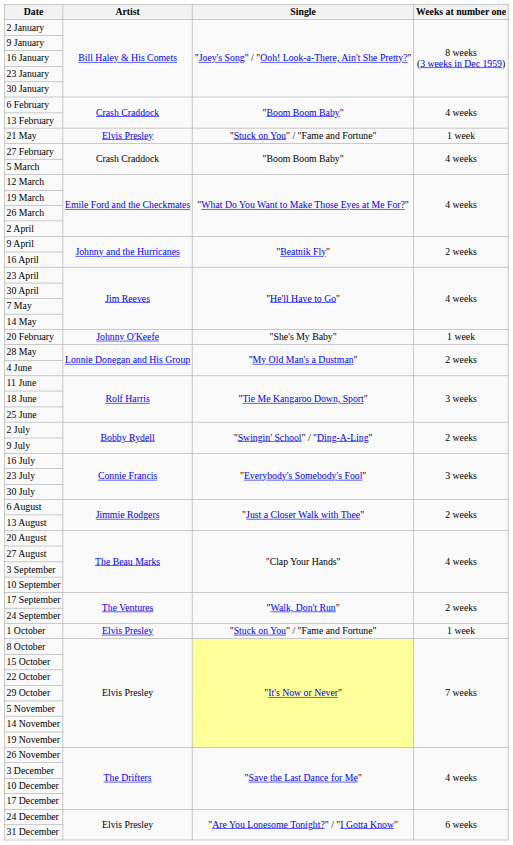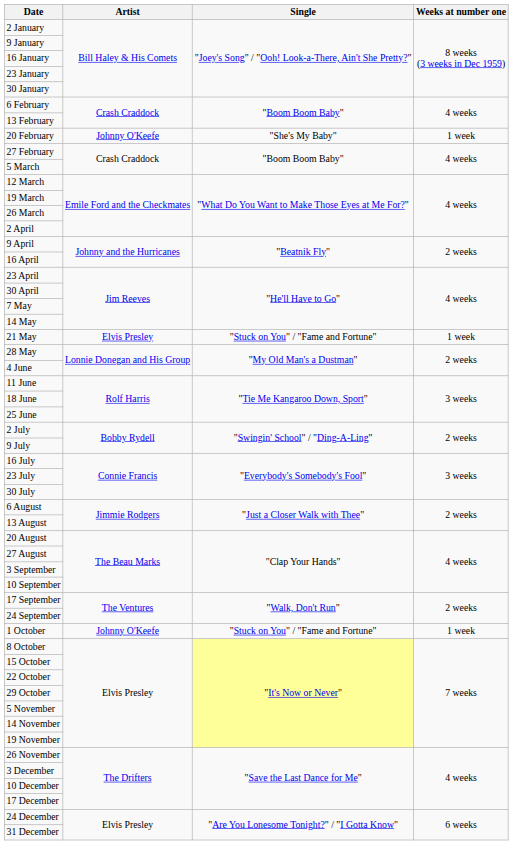rows swapped: 20 February <-> 21 May
1 October | Artist: Elvis Presley -> Johnny O'Keefe
